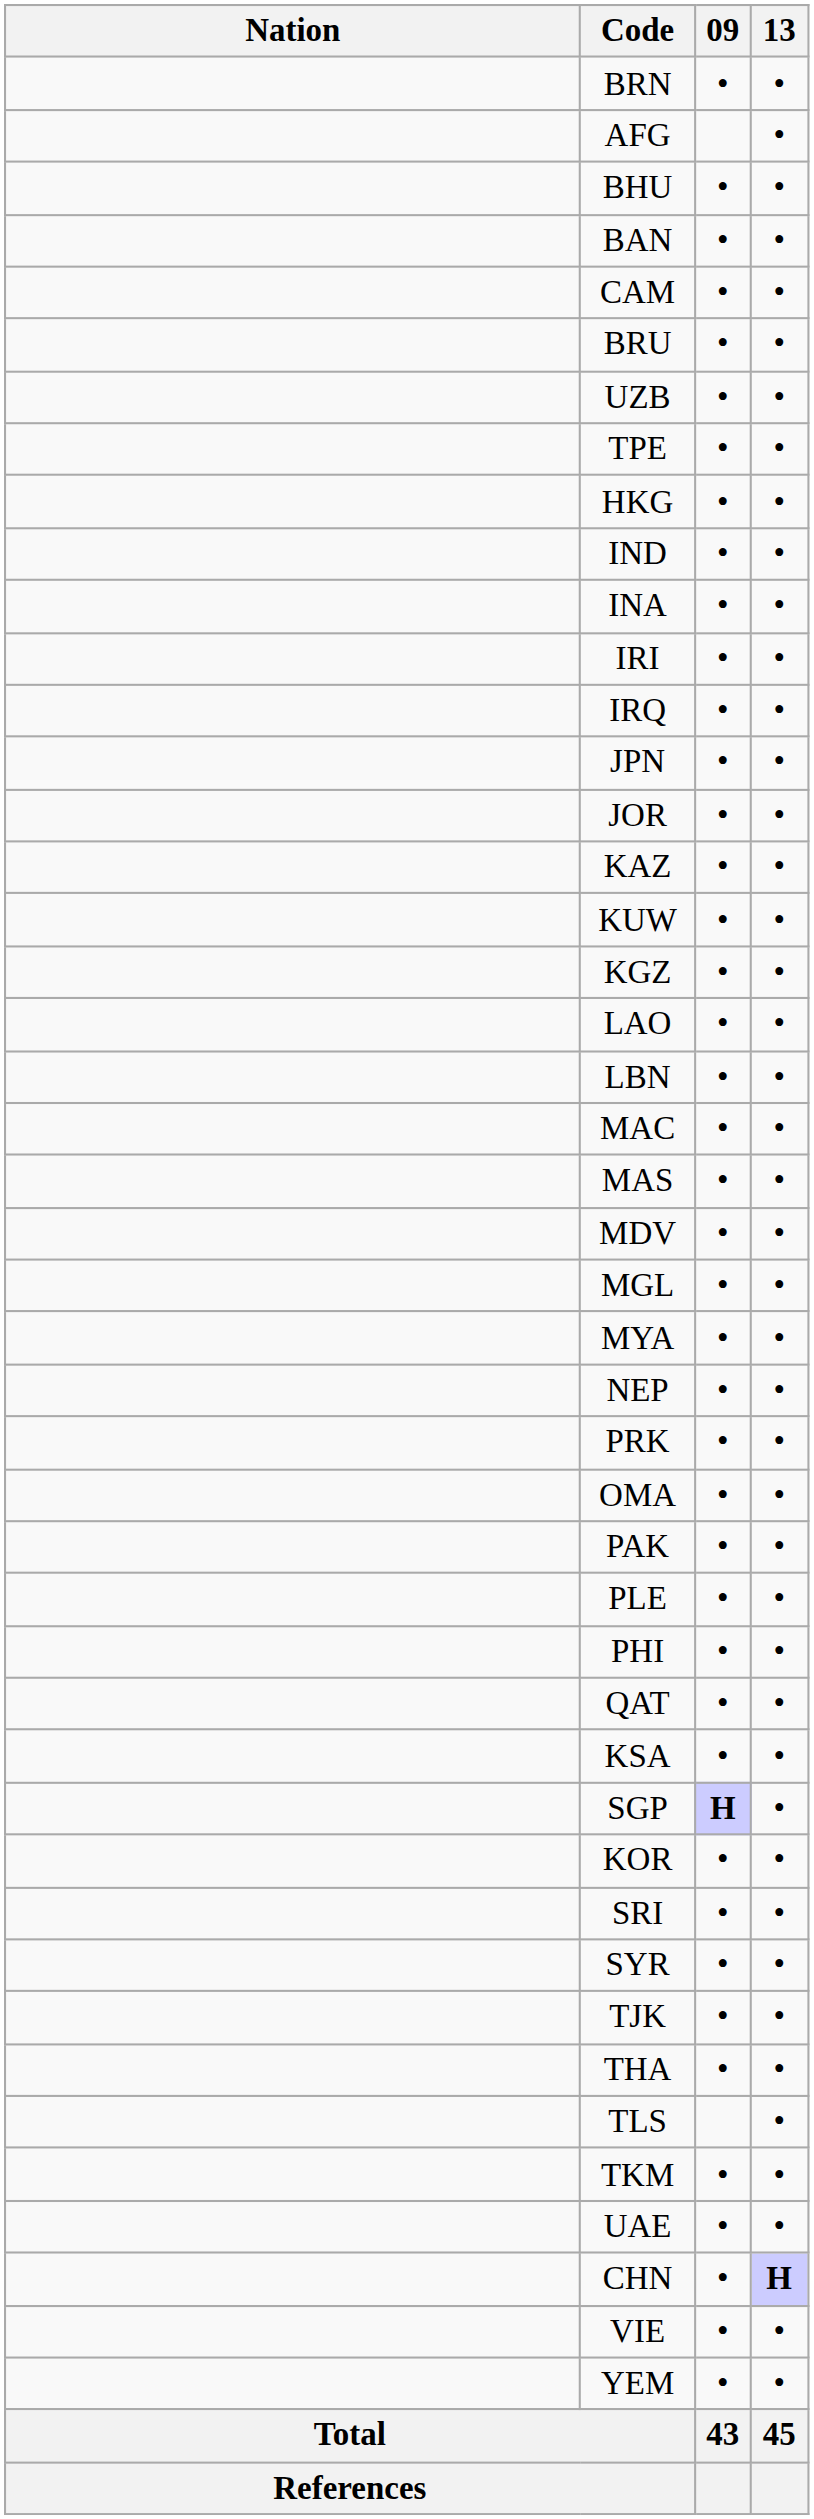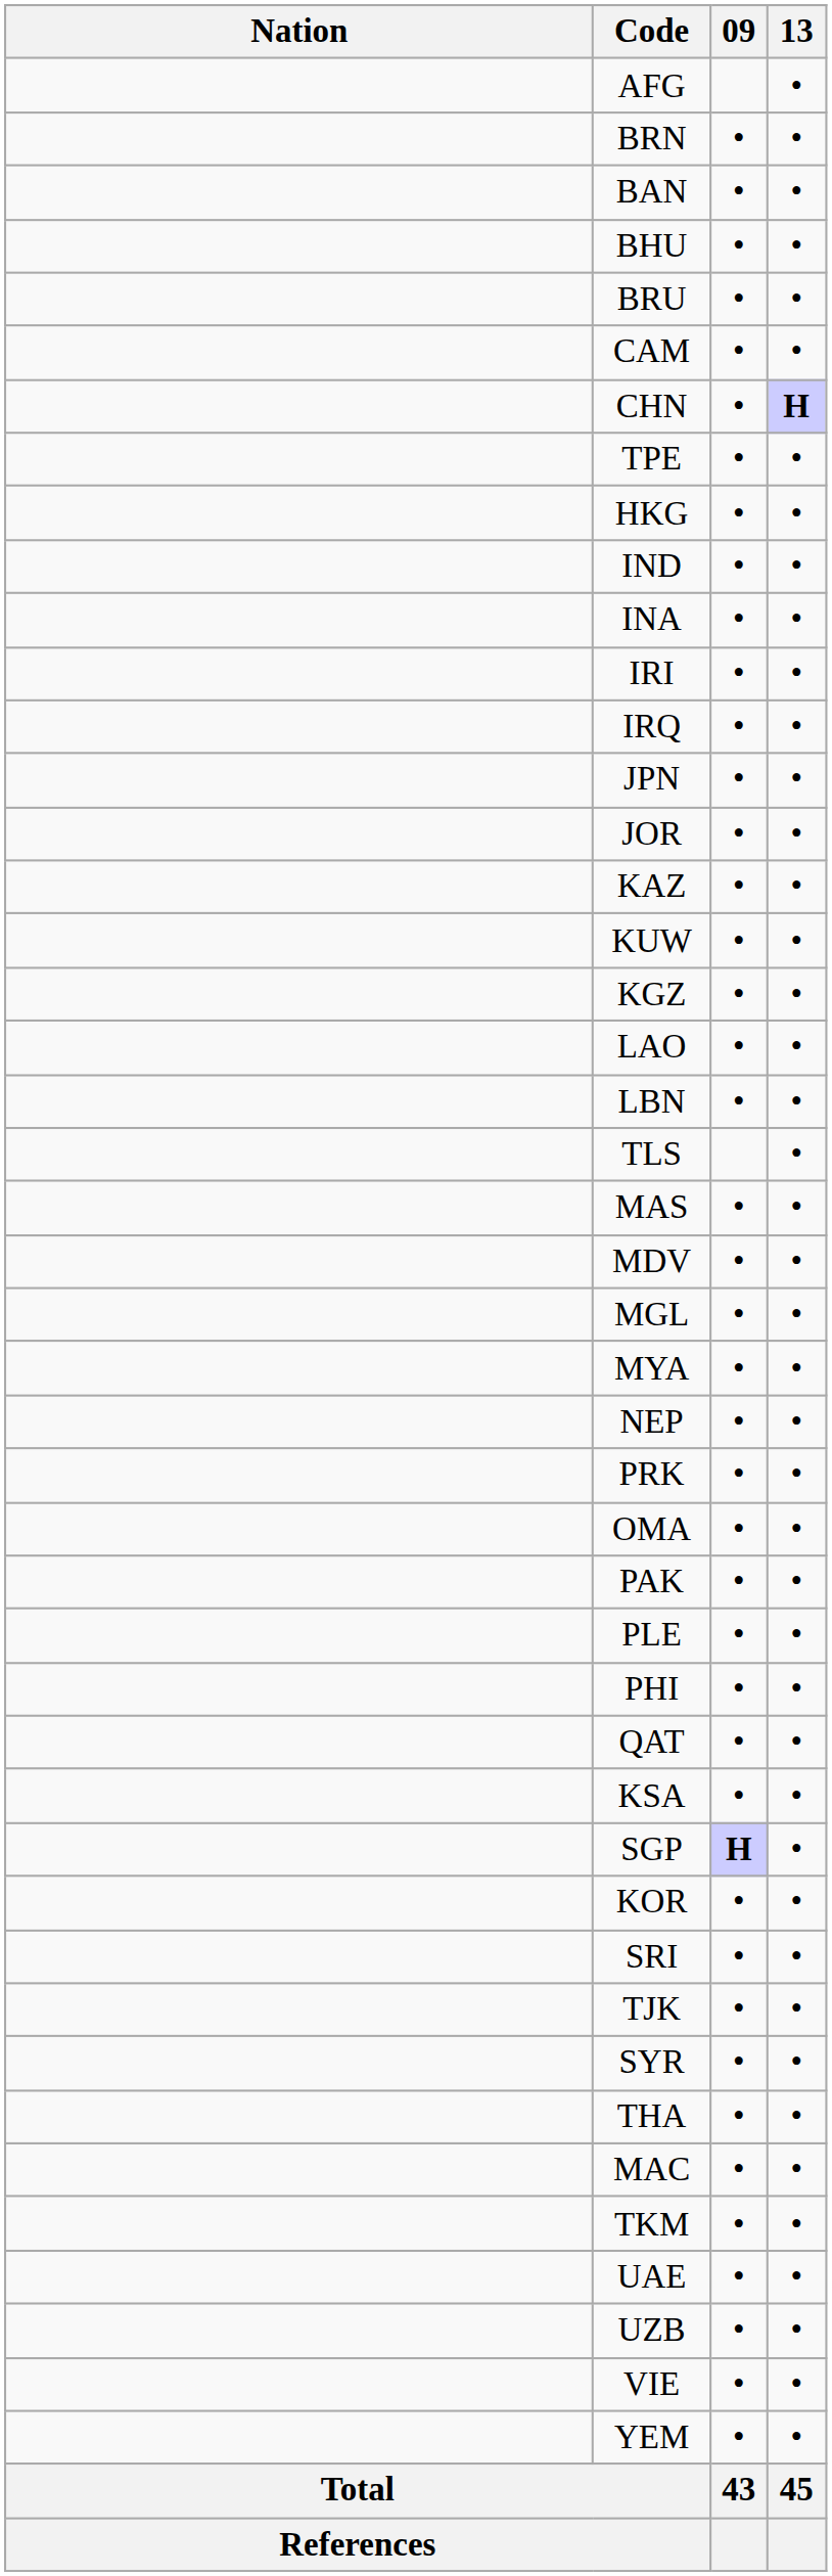rows swapped: AFG <-> BRN
rows swapped: BAN <-> BHU
rows swapped: BRU <-> CAM
rows swapped: CHN <-> UZB
rows swapped: MAC <-> TLS
rows swapped: SYR <-> TJK
